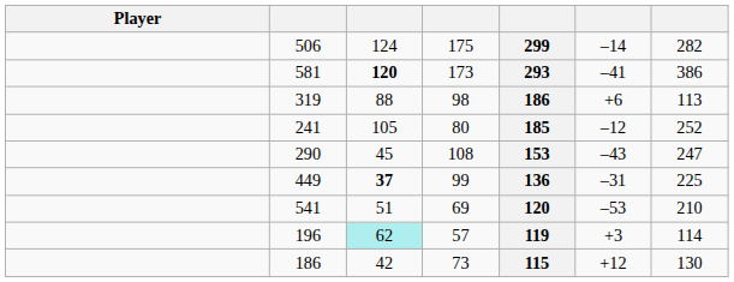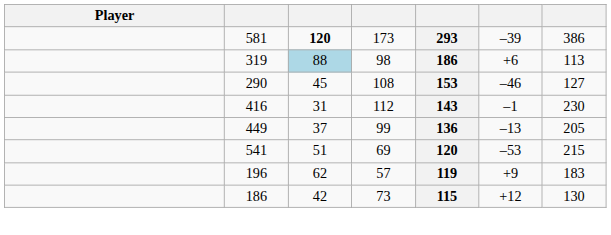- row: 506 | 124 | 175 | 299 | –14 | 282
581 | column 6: –41 -> –39
319 | column 3: no background -> lightblue background
- row: 241 | 105 | 80 | 185 | –12 | 252
290 | column 6: –43 -> –46
290 | column 7: 247 -> 127
+ row: 416 | 31 | 112 | 143 | –1 | 230
449 | column 3: bold -> normal
449 | column 6: –31 -> –13
449 | column 7: 225 -> 205
541 | column 7: 210 -> 215
196 | column 3: paleturquoise background -> no background
196 | column 6: +3 -> +9
196 | column 7: 114 -> 183
